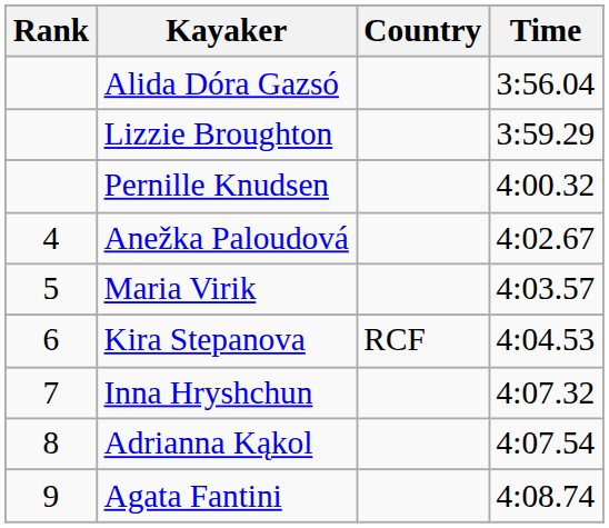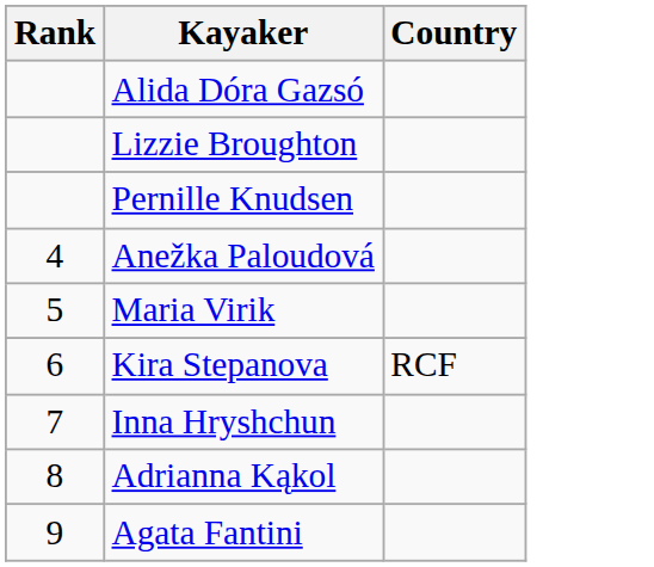- column: Time | 3:56.04 | 3:59.29 | 4:00.32 | 4:02.67 | 4:03.57 | 4:04.53 | 4:07.32 | 4:07.54 | 4:08.74
